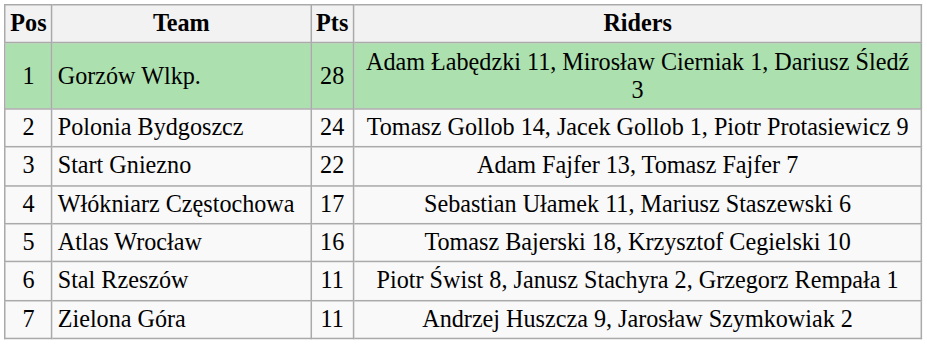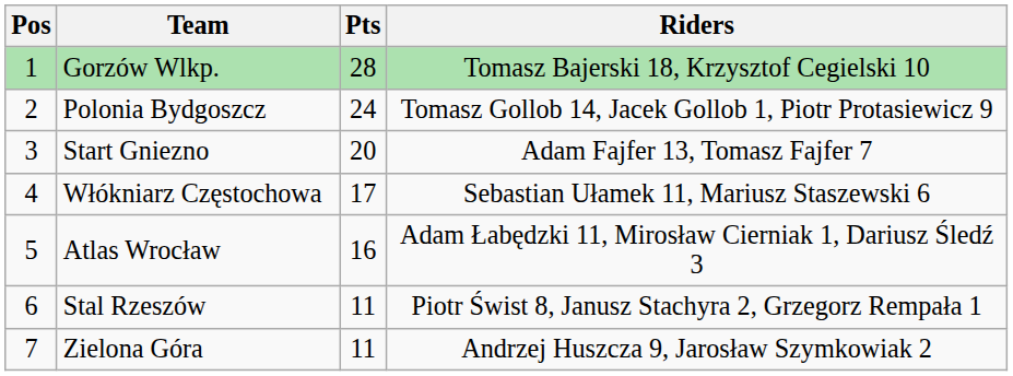Gorzów Wlkp. | Riders: Adam Łabędzki 11, Mirosław Cierniak 1, Dariusz Śledź 3 -> Tomasz Bajerski 18, Krzysztof Cegielski 10
Start Gniezno | Pts: 22 -> 20
Atlas Wrocław | Riders: Tomasz Bajerski 18, Krzysztof Cegielski 10 -> Adam Łabędzki 11, Mirosław Cierniak 1, Dariusz Śledź 3
